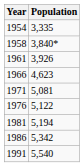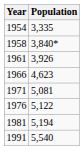- row: 1986 | 5,342
